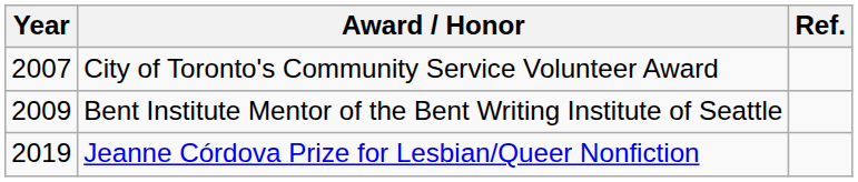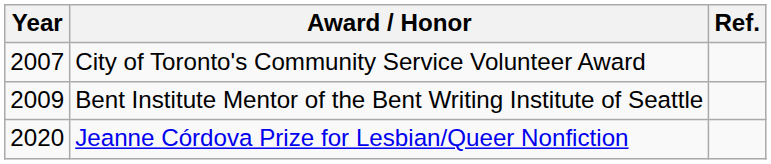Jeanne Córdova Prize for Lesbian/Queer Nonfiction | Year: 2019 -> 2020
